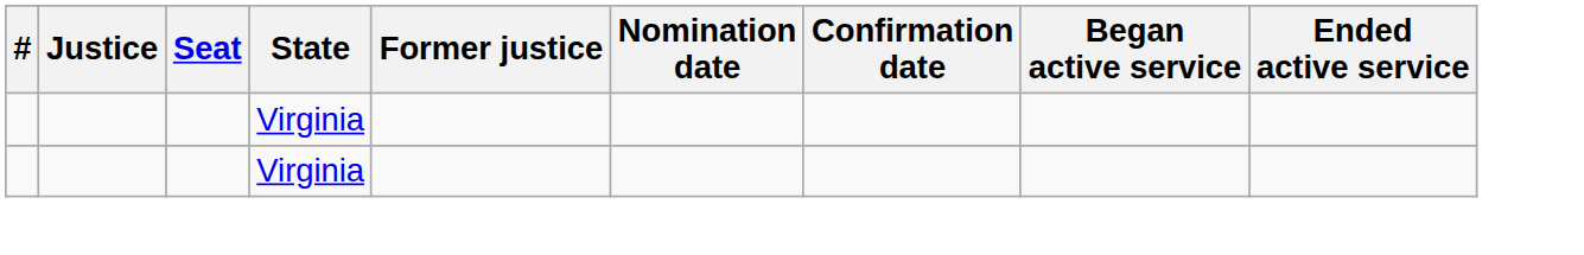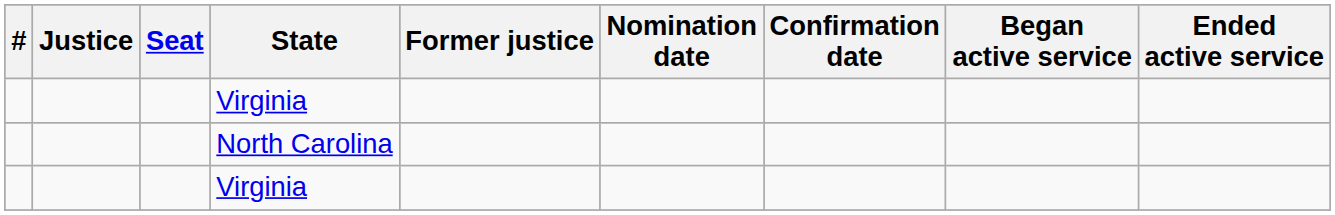+ row: North Carolina
